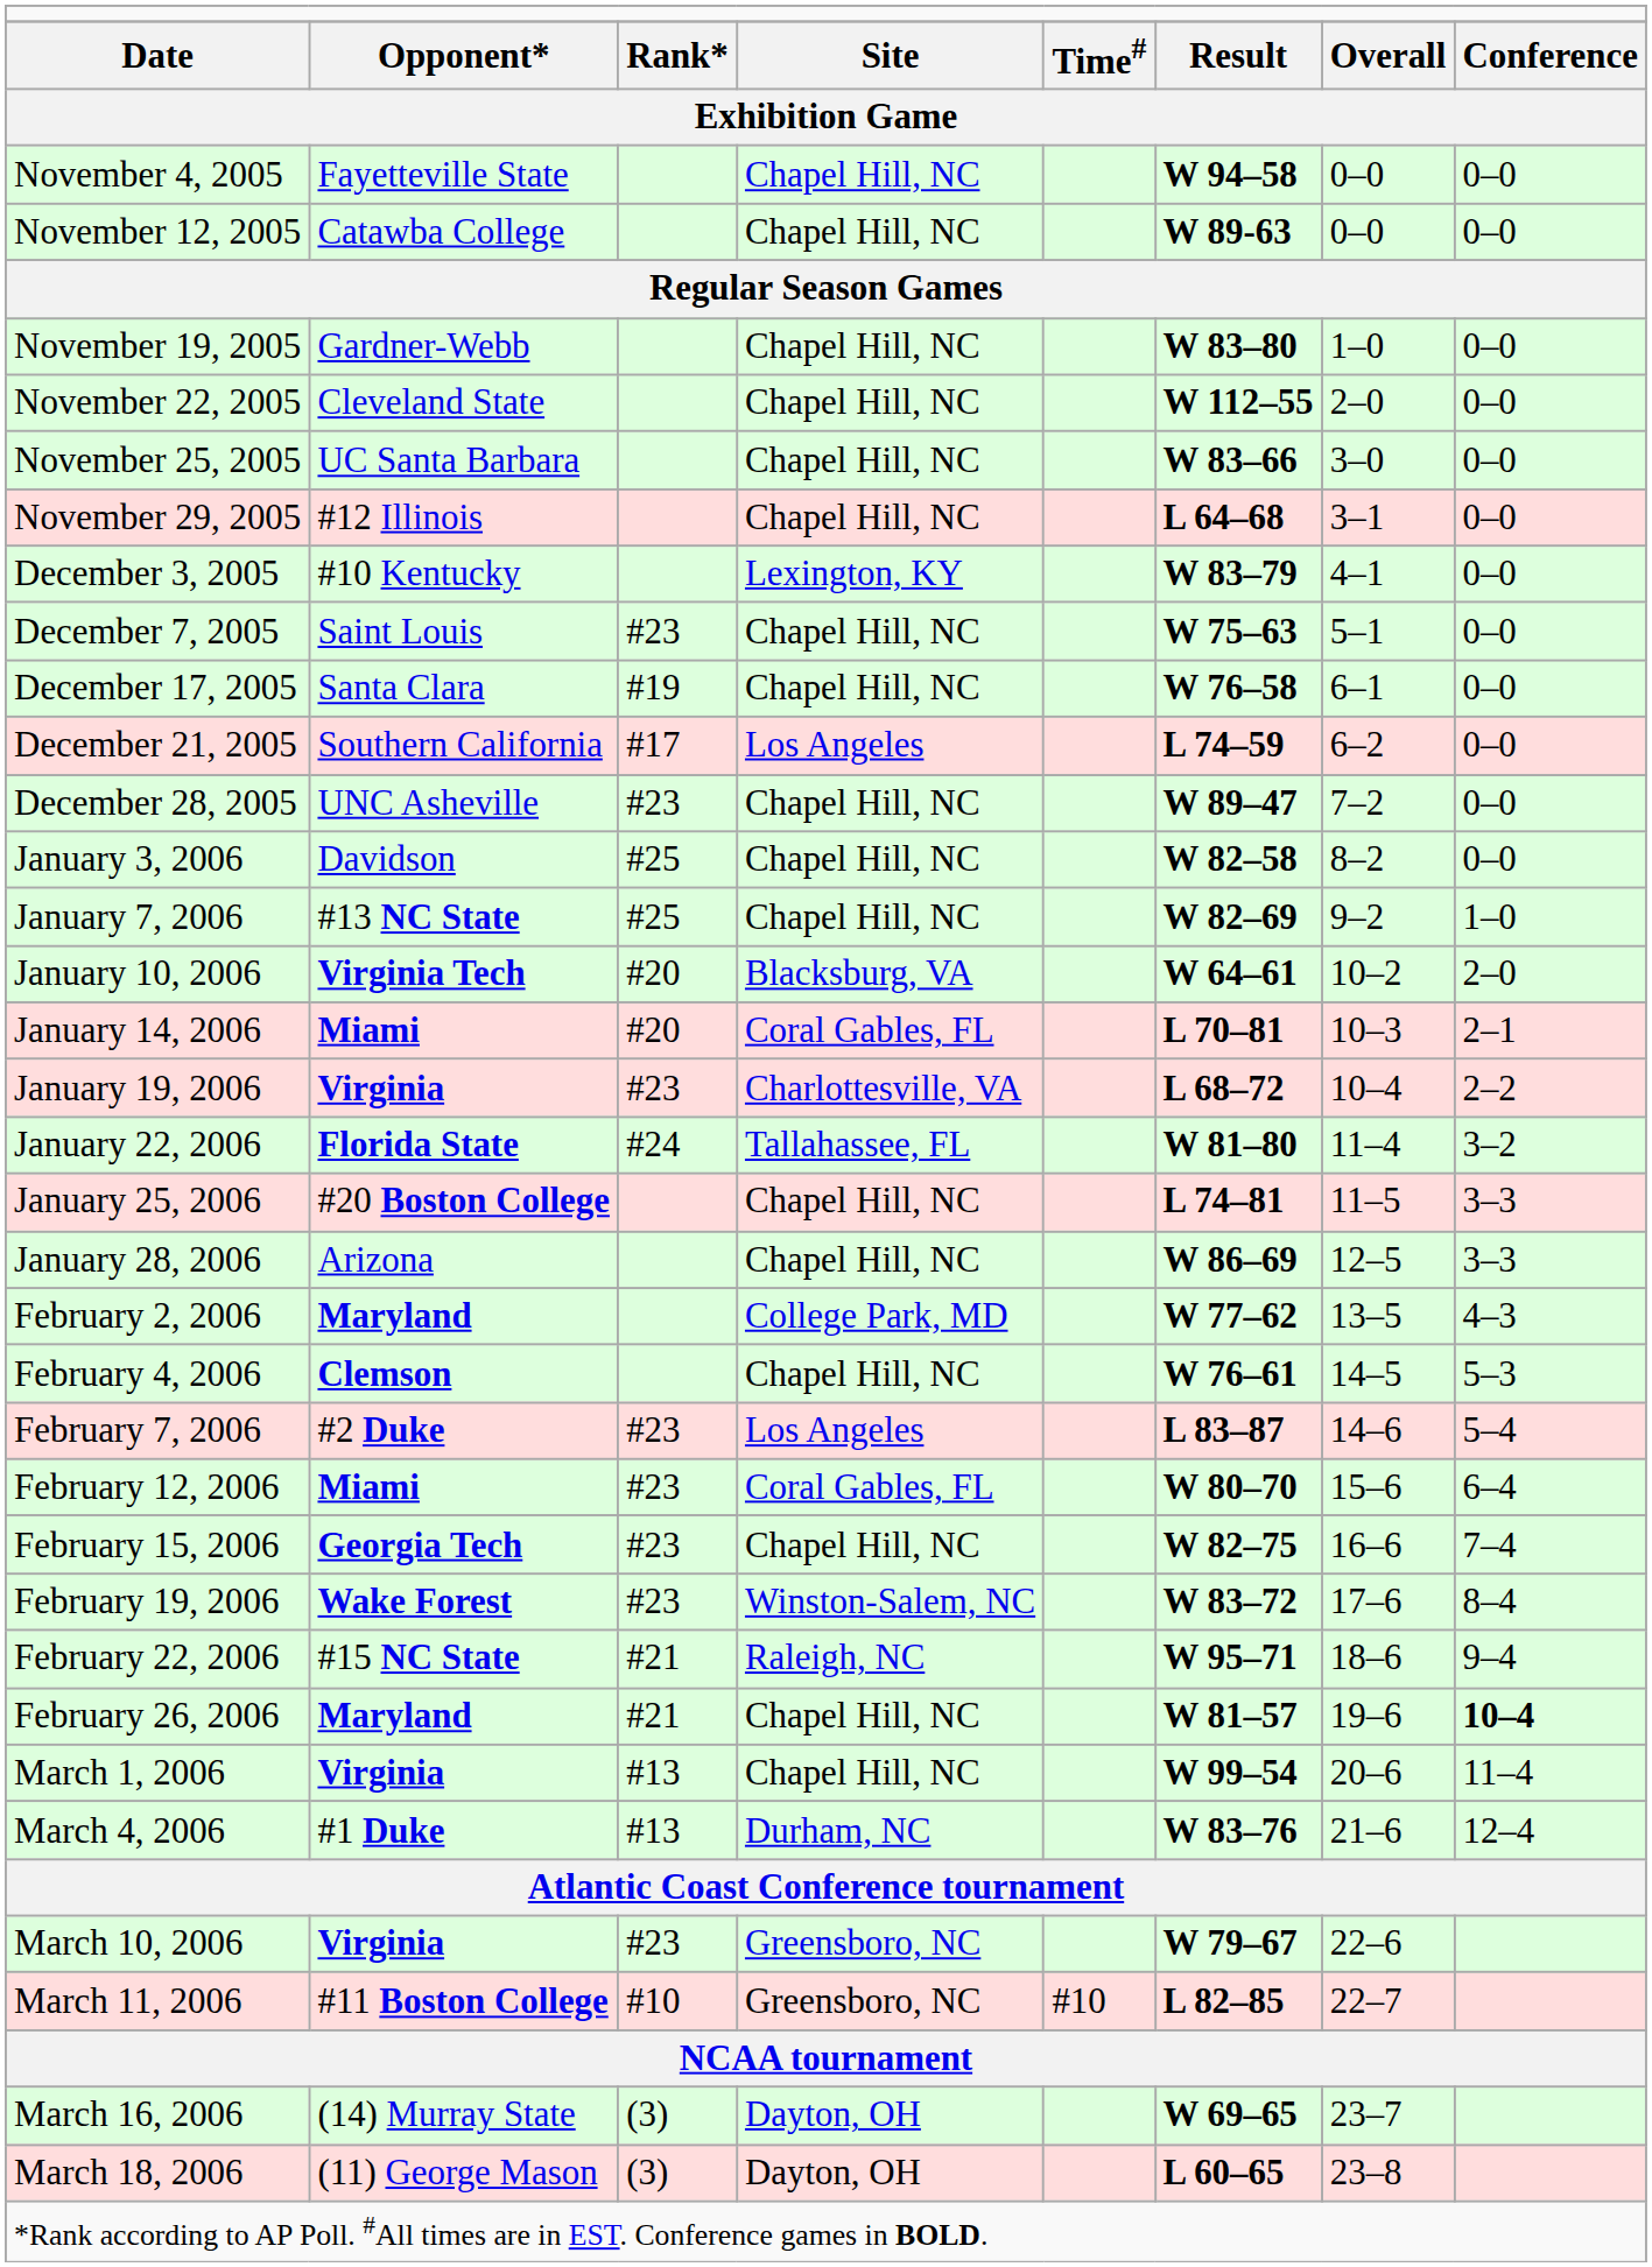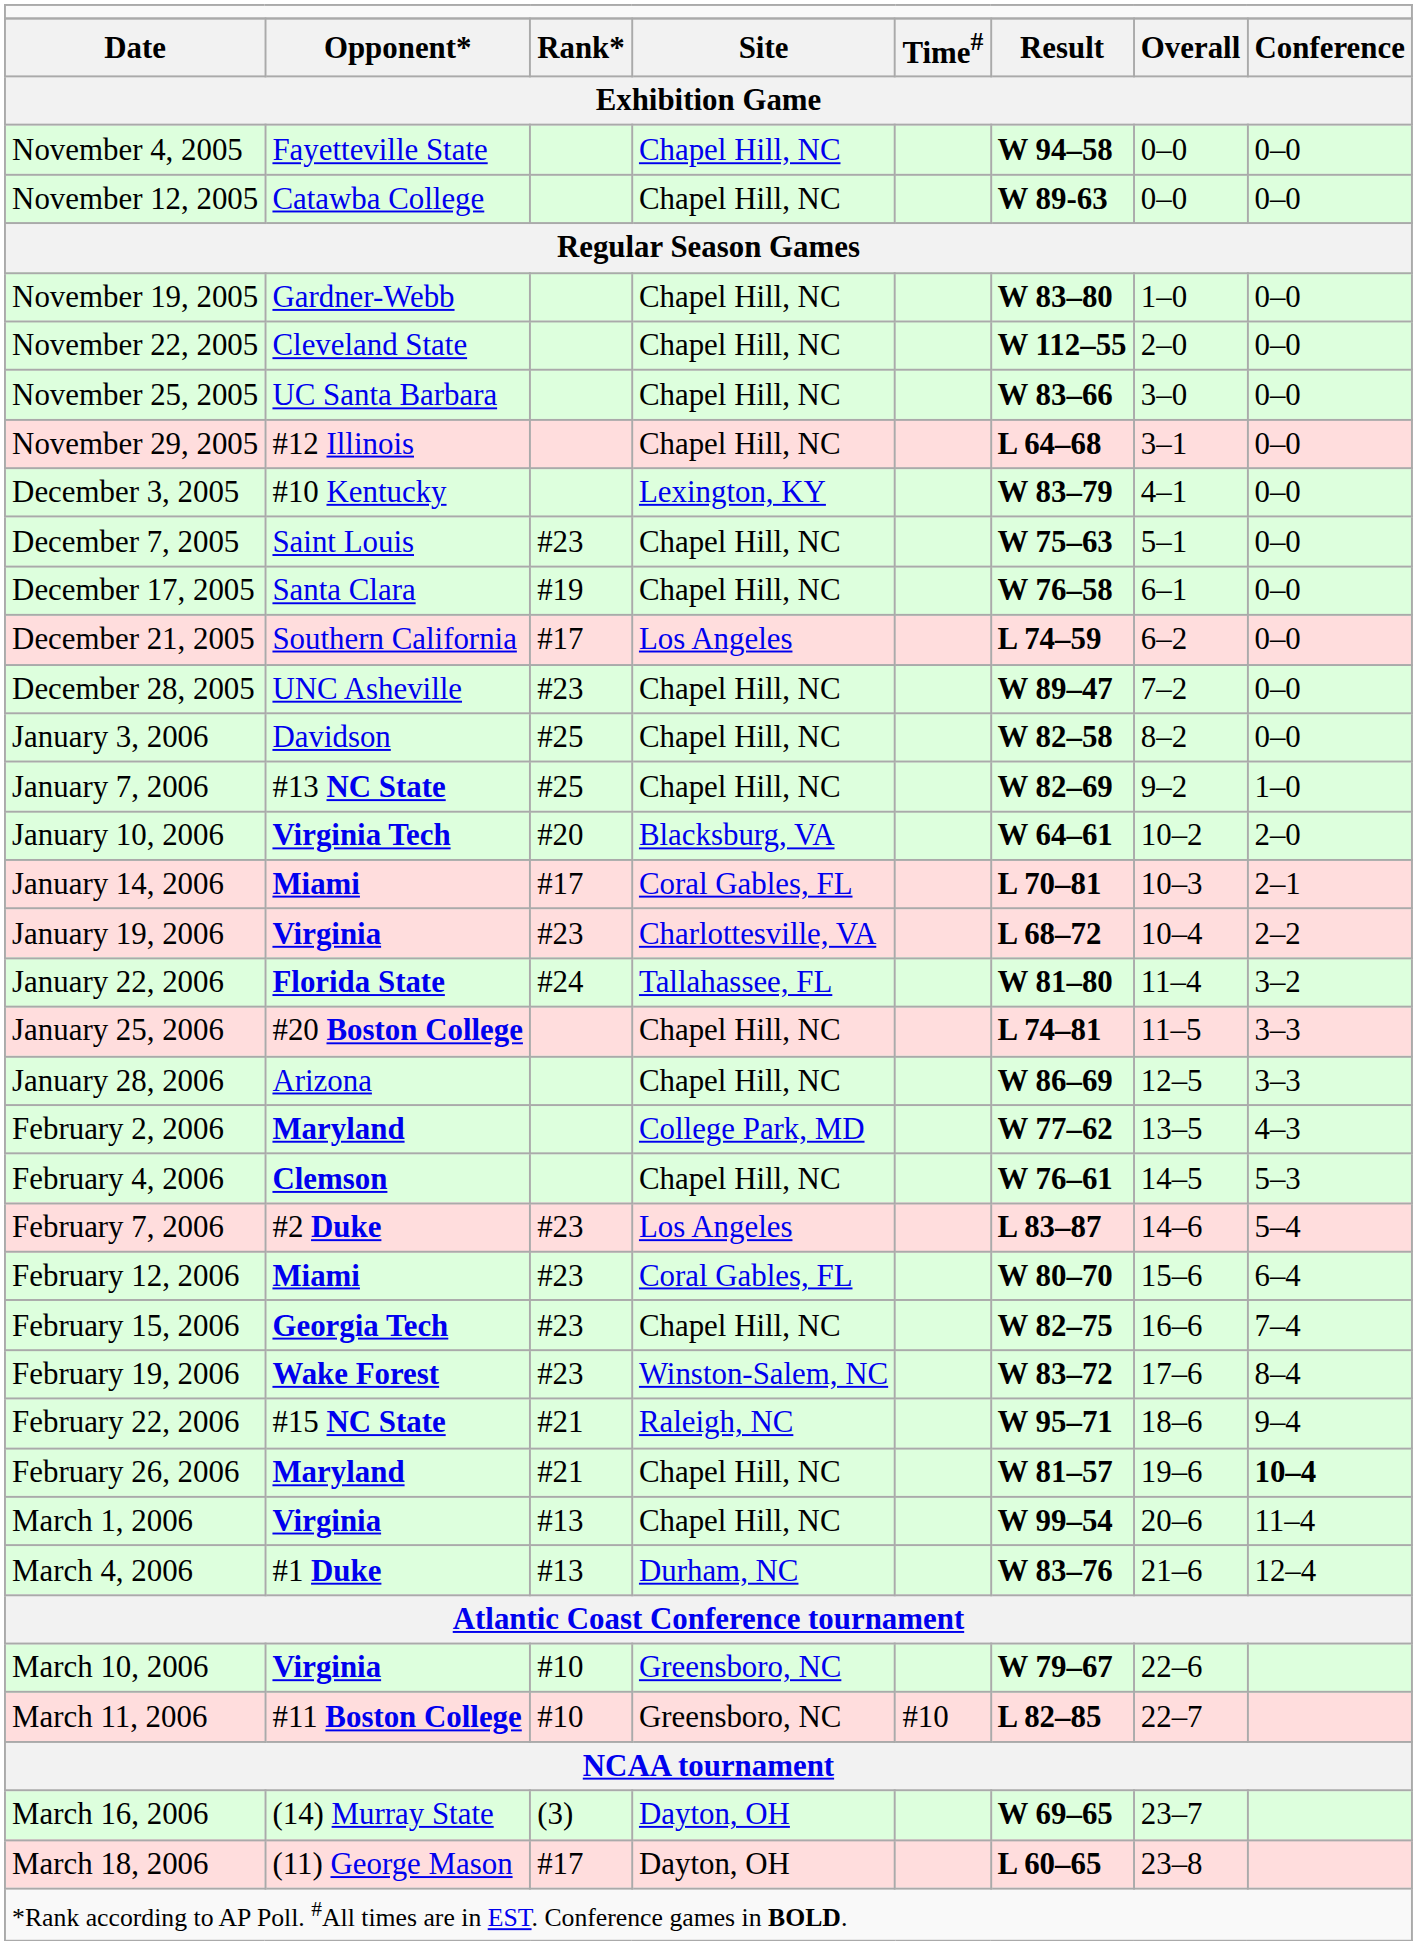January 14, 2006 | column 3: #20 -> #17
March 10, 2006 | column 3: #23 -> #10
March 18, 2006 | column 3: (3) -> #17
